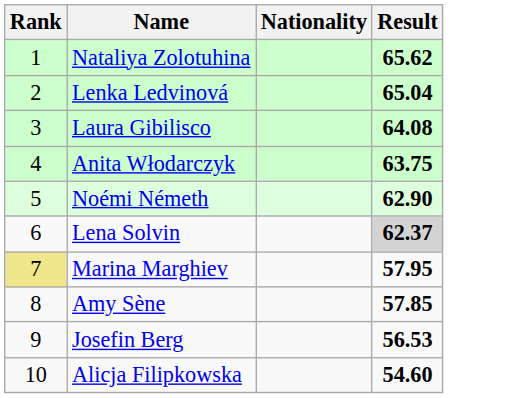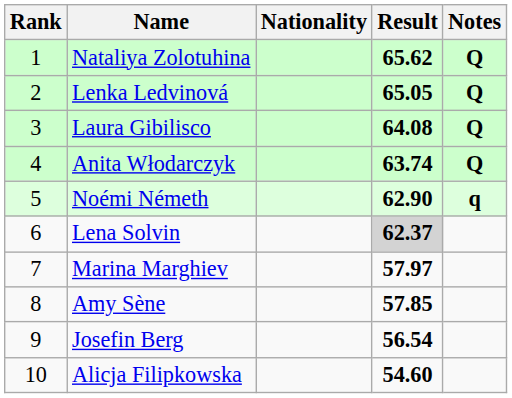+ column: Notes | Q | Q | Q | Q | q
Lenka Ledvinová | Result: 65.04 -> 65.05
Anita Włodarczyk | Result: 63.75 -> 63.74
Marina Marghiev | Rank: khaki background -> no background
Marina Marghiev | Result: 57.95 -> 57.97
Josefin Berg | Result: 56.53 -> 56.54
